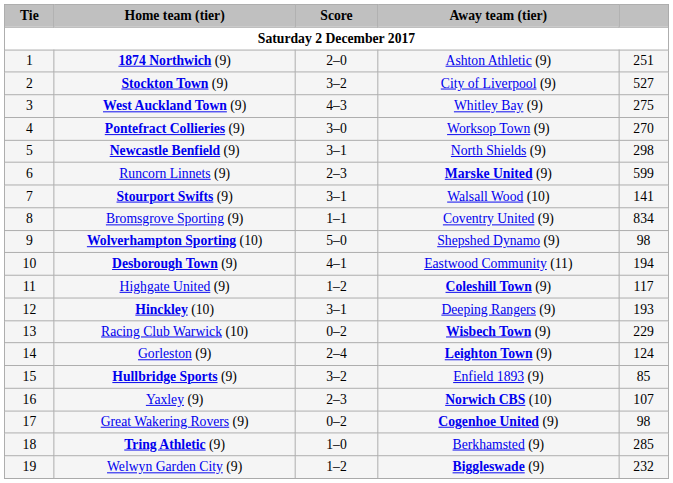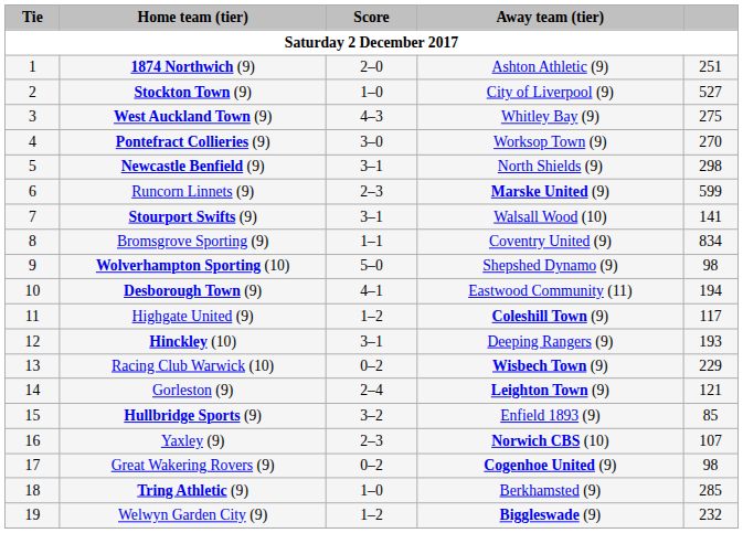Stockton Town (9) | Score: 3–2 -> 1–0
Gorleston (9) | column 5: 124 -> 121
